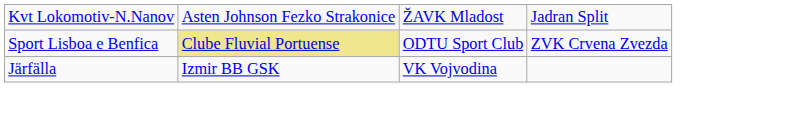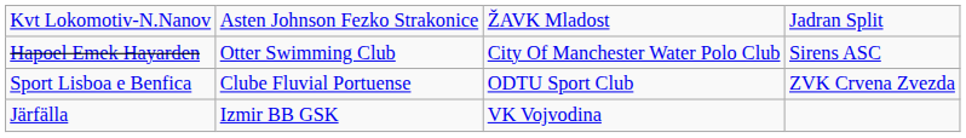+ row: Hapoel Emek Hayarden | Otter Swimming Club | City Of Manchester Water Polo Club | Sirens ASC
Sport Lisboa e Benfica | column 2: khaki background -> no background
